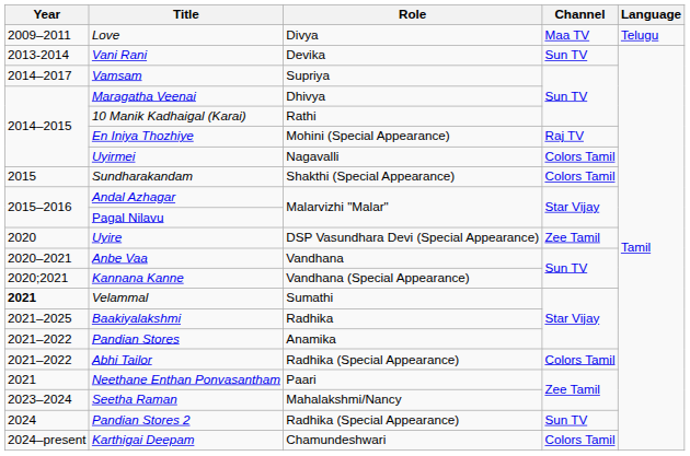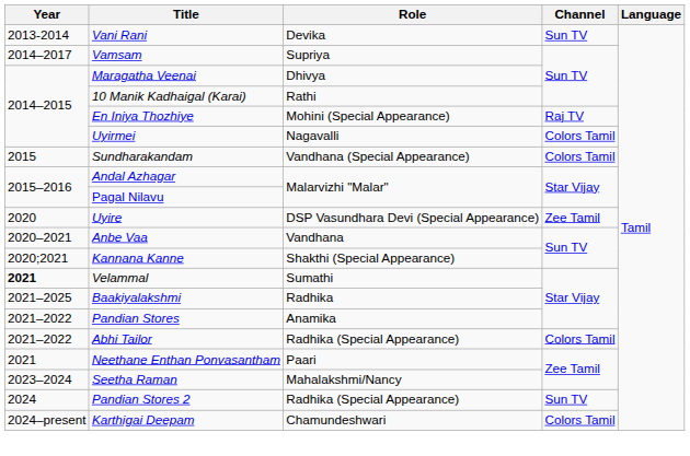- row: 2009–2011 | Love | Divya | Maa TV | Telugu
Sundharakandam | Role: Shakthi (Special Appearance) -> Vandhana (Special Appearance)
Kannana Kanne | Role: Vandhana (Special Appearance) -> Shakthi (Special Appearance)
